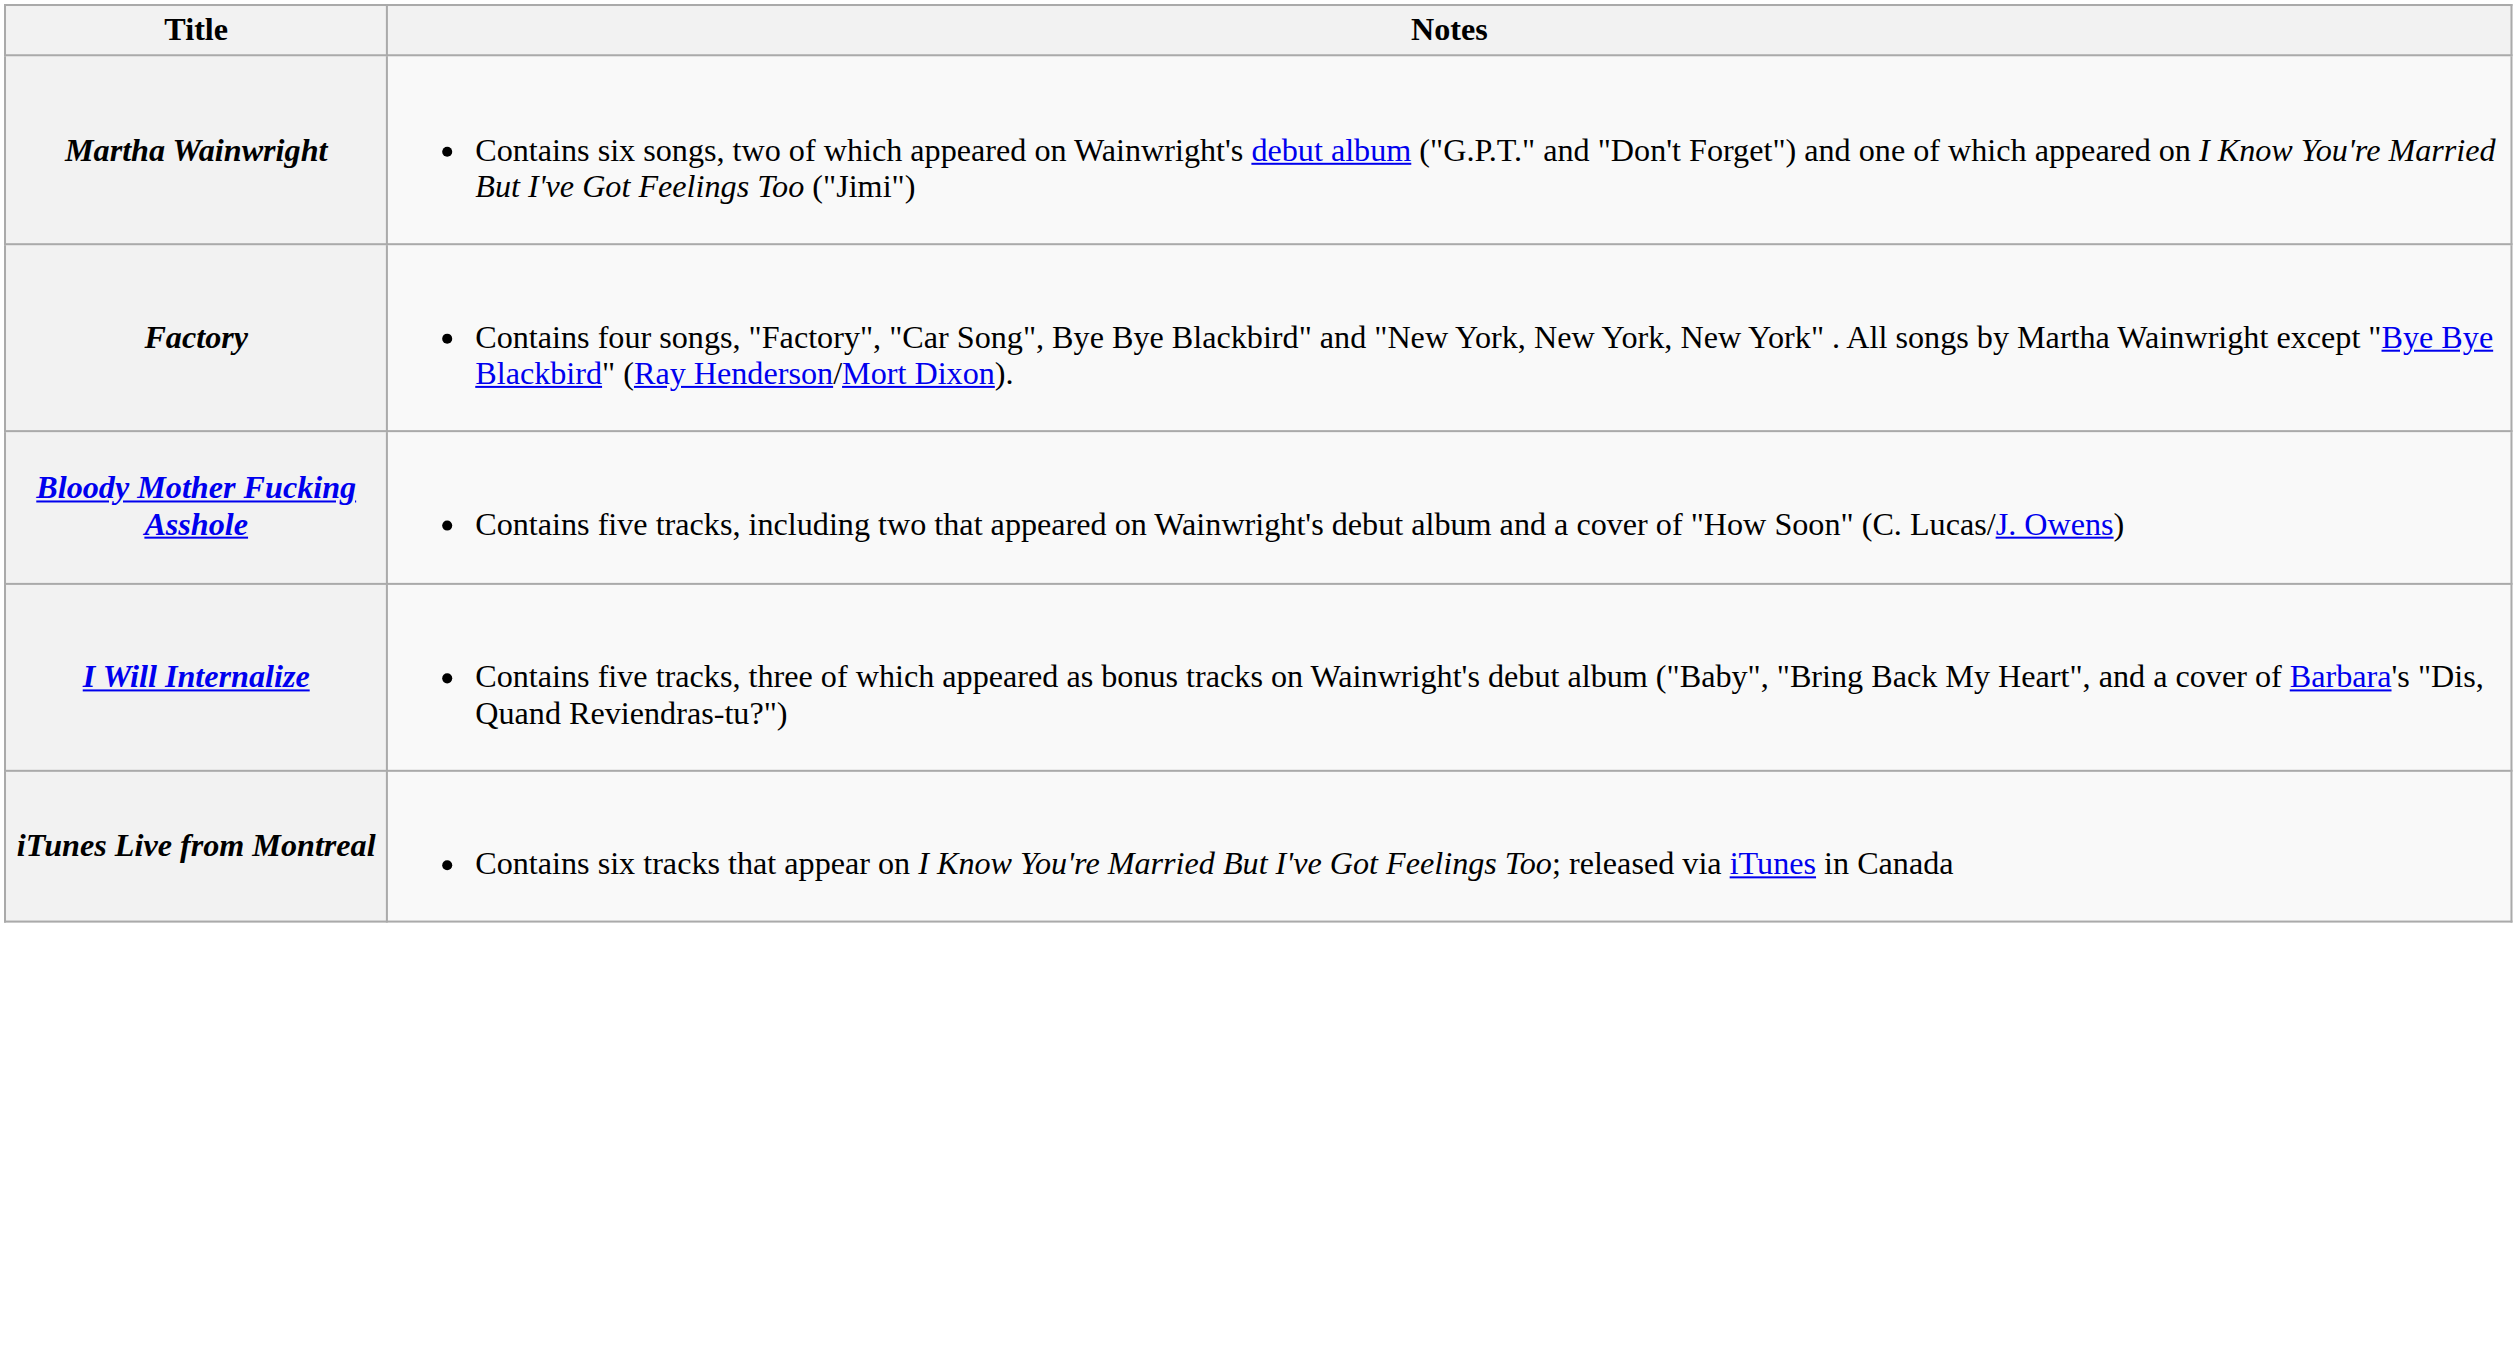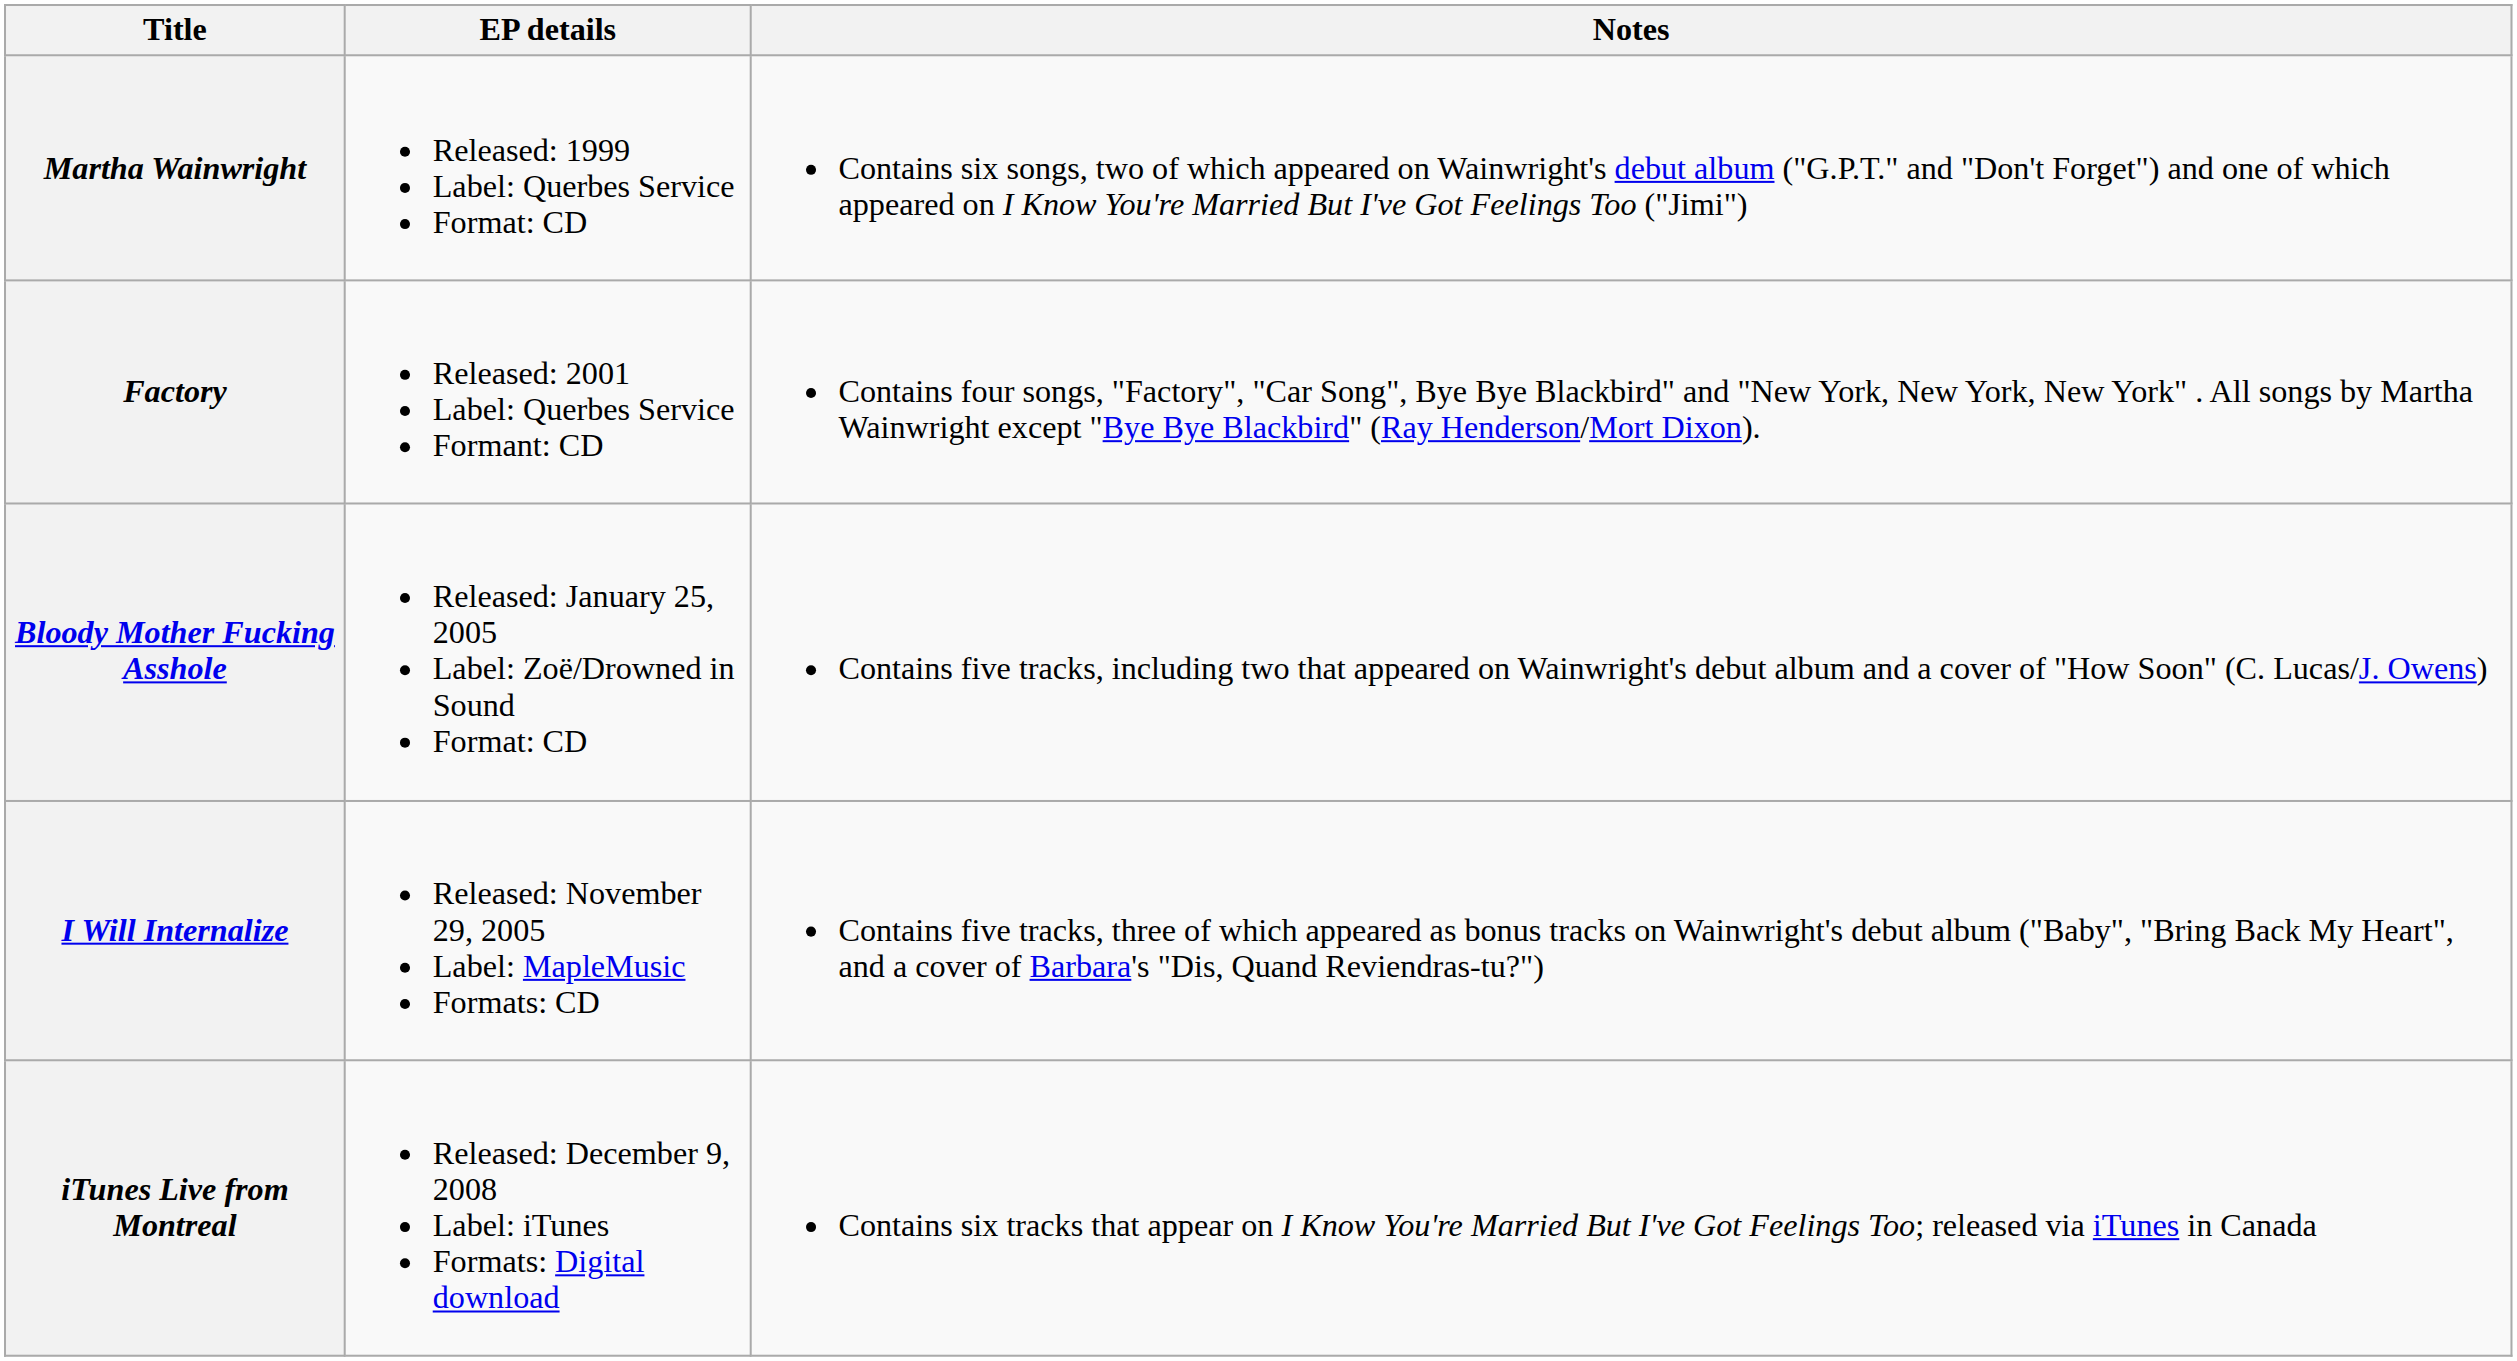+ column: EP details | Released: 1999 Label: Querbes Service Format: CD | Released: 2001 Label: Querbes Service Formant: CD | Released: January 25, 2005 Label: Zoë/Drowned in Sound Format: CD | Released: November 29, 2005 Label: MapleMusic Formats: CD | Released: December 9, 2008 Label: iTunes Formats: Digital download
